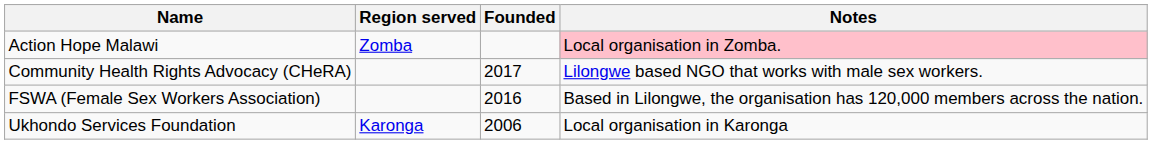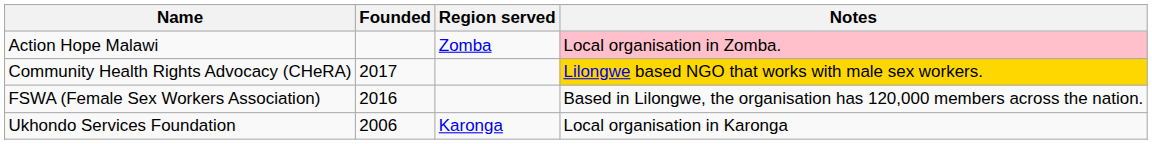columns swapped: Founded <-> Region served
Community Health Rights Advocacy (CHeRA) | Notes: no background -> gold background
